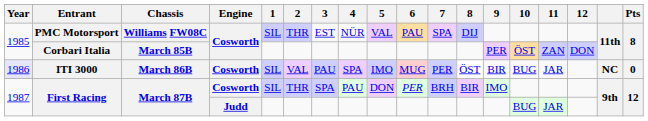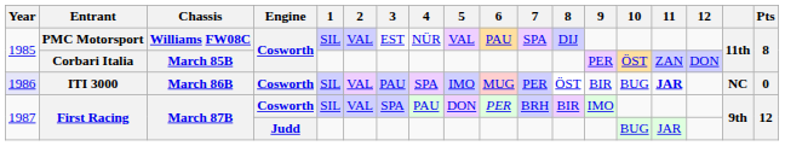PMC Motorsport | 2: THR -> VAL
ITI 3000 | 11: normal -> bold
First Racing / Cosworth | 2: THR -> VAL
